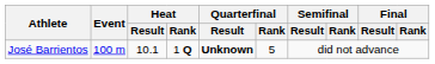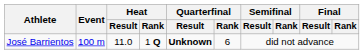José Barrientos | Heat / Result: 10.1 -> 11.0
José Barrientos | Quarterfinal / Rank: 5 -> 6
